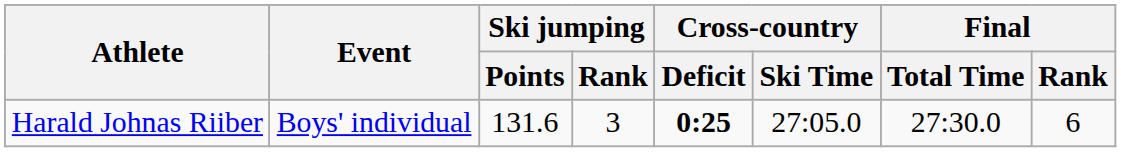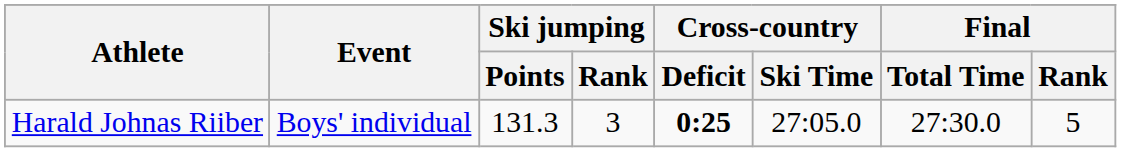Harald Johnas Riiber | Ski jumping / Points: 131.6 -> 131.3
Harald Johnas Riiber | Final / Rank: 6 -> 5
